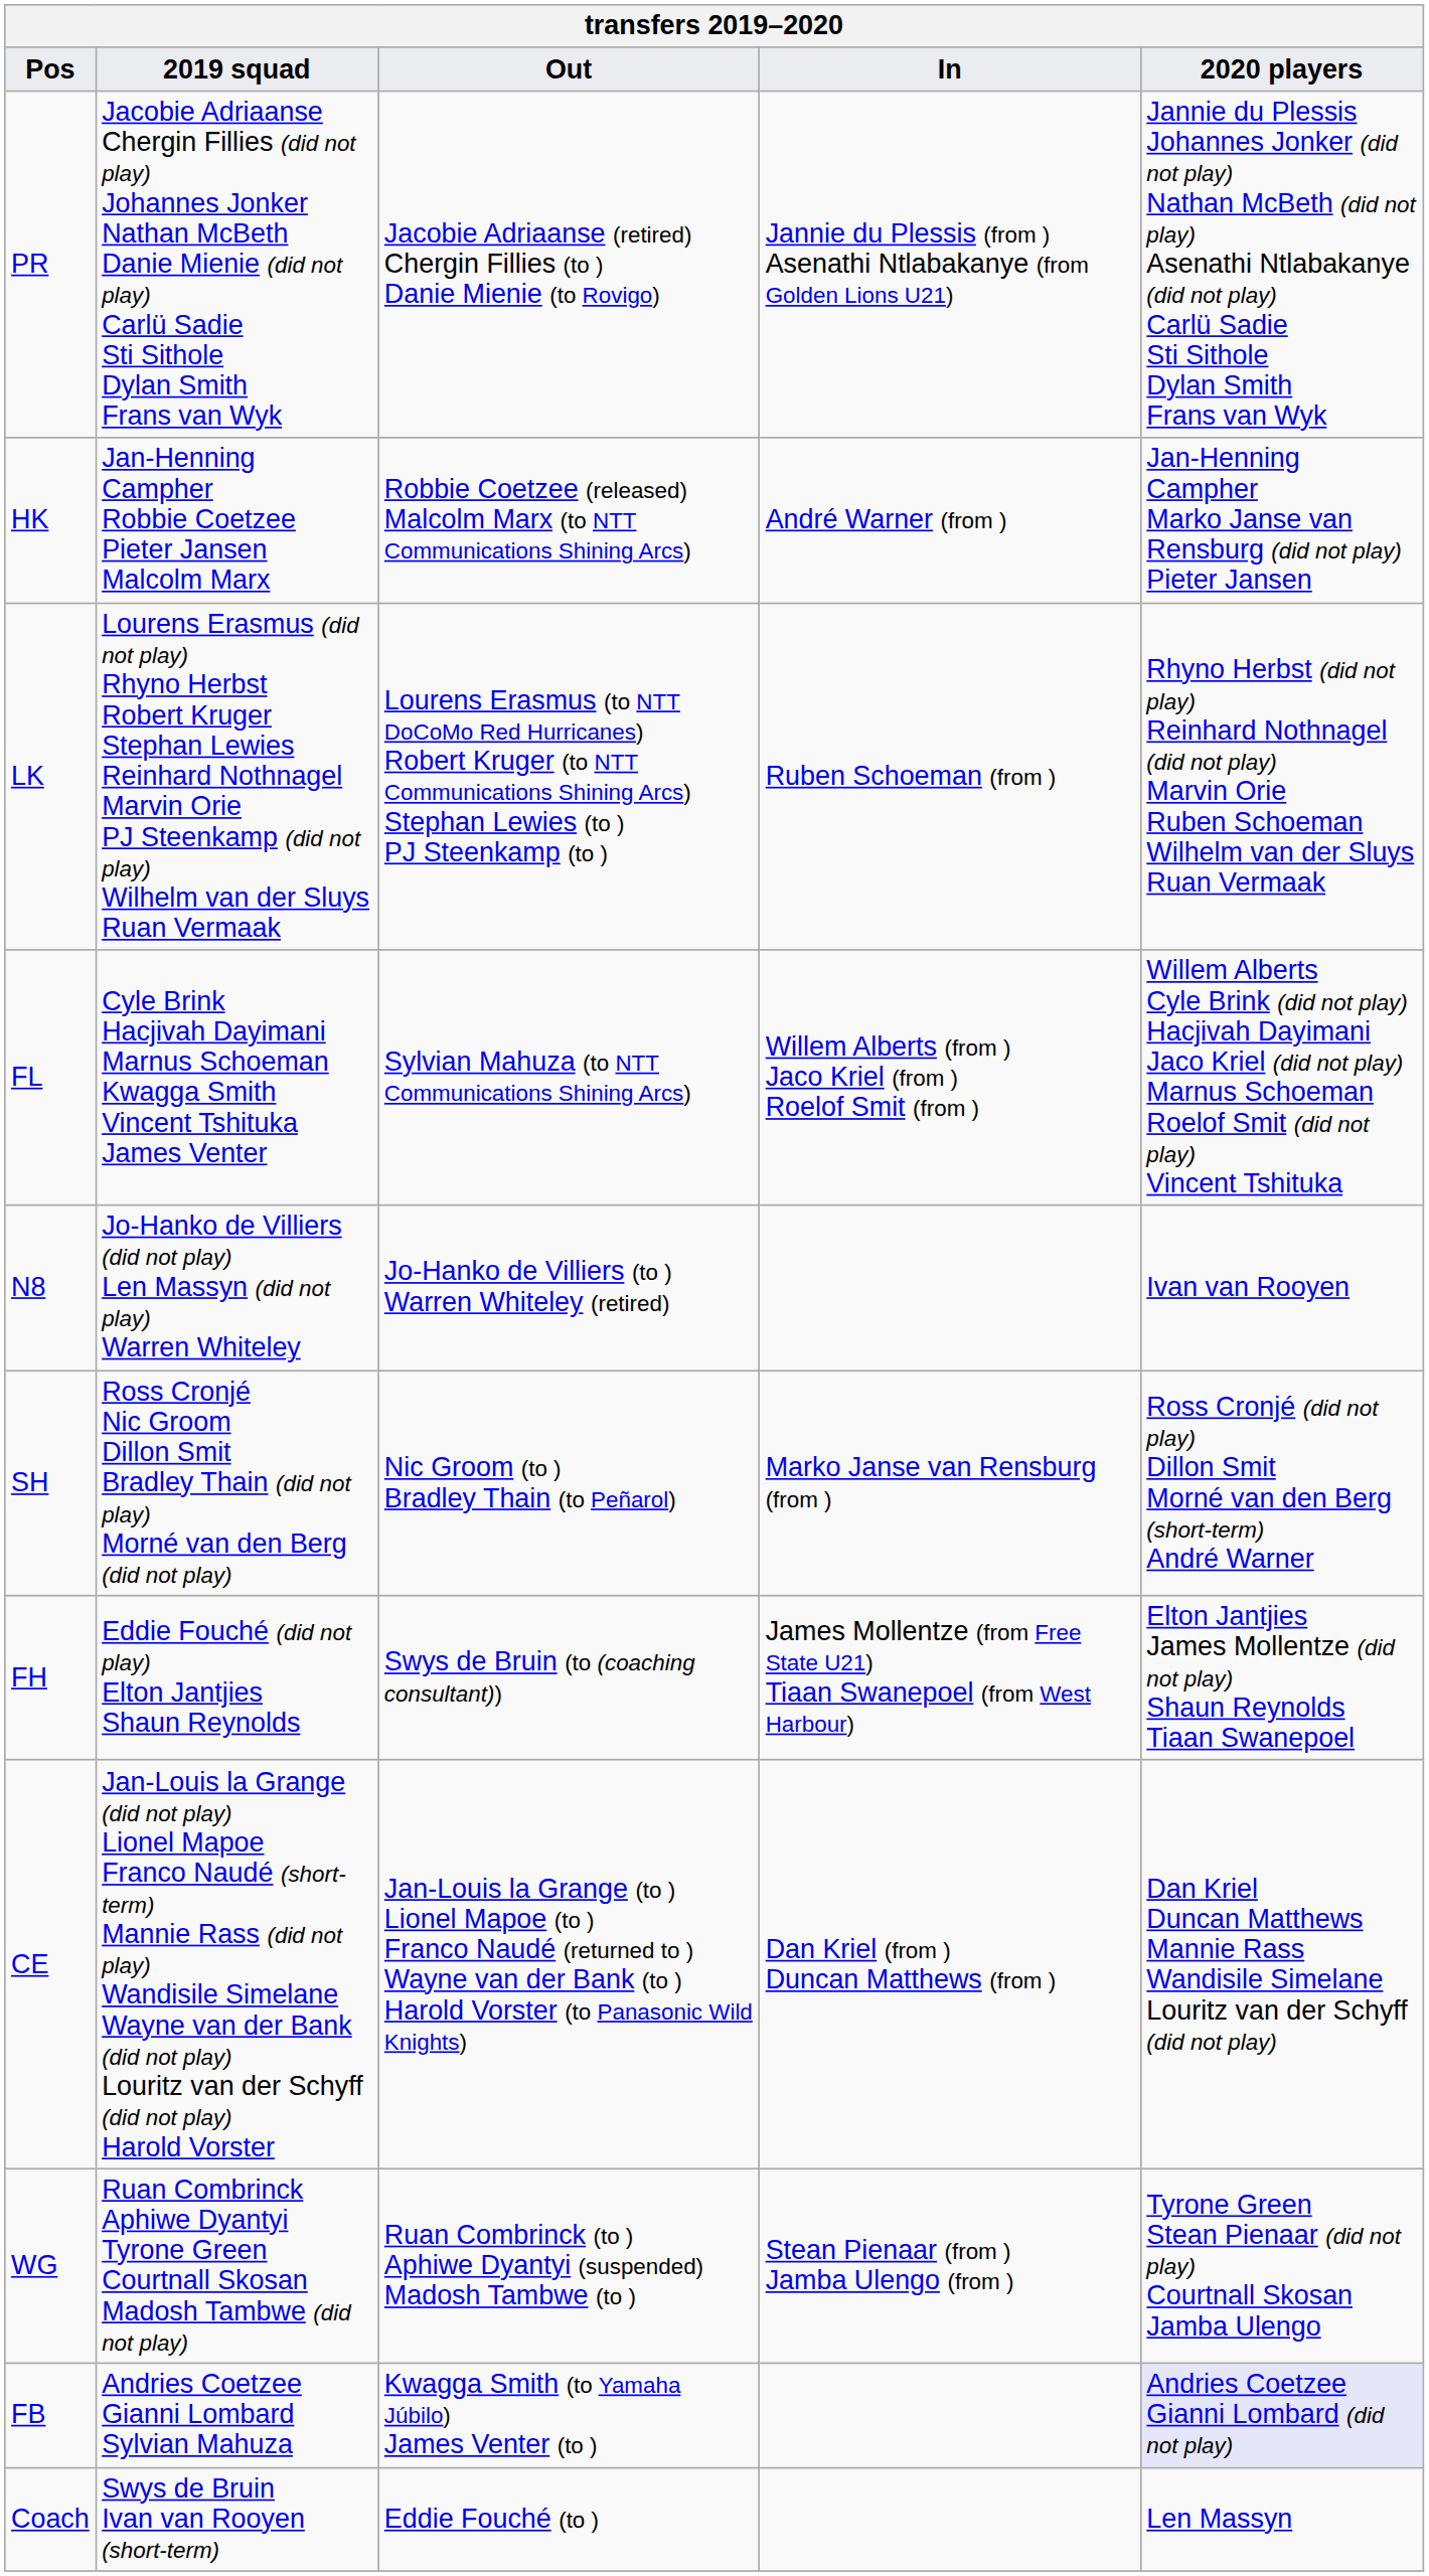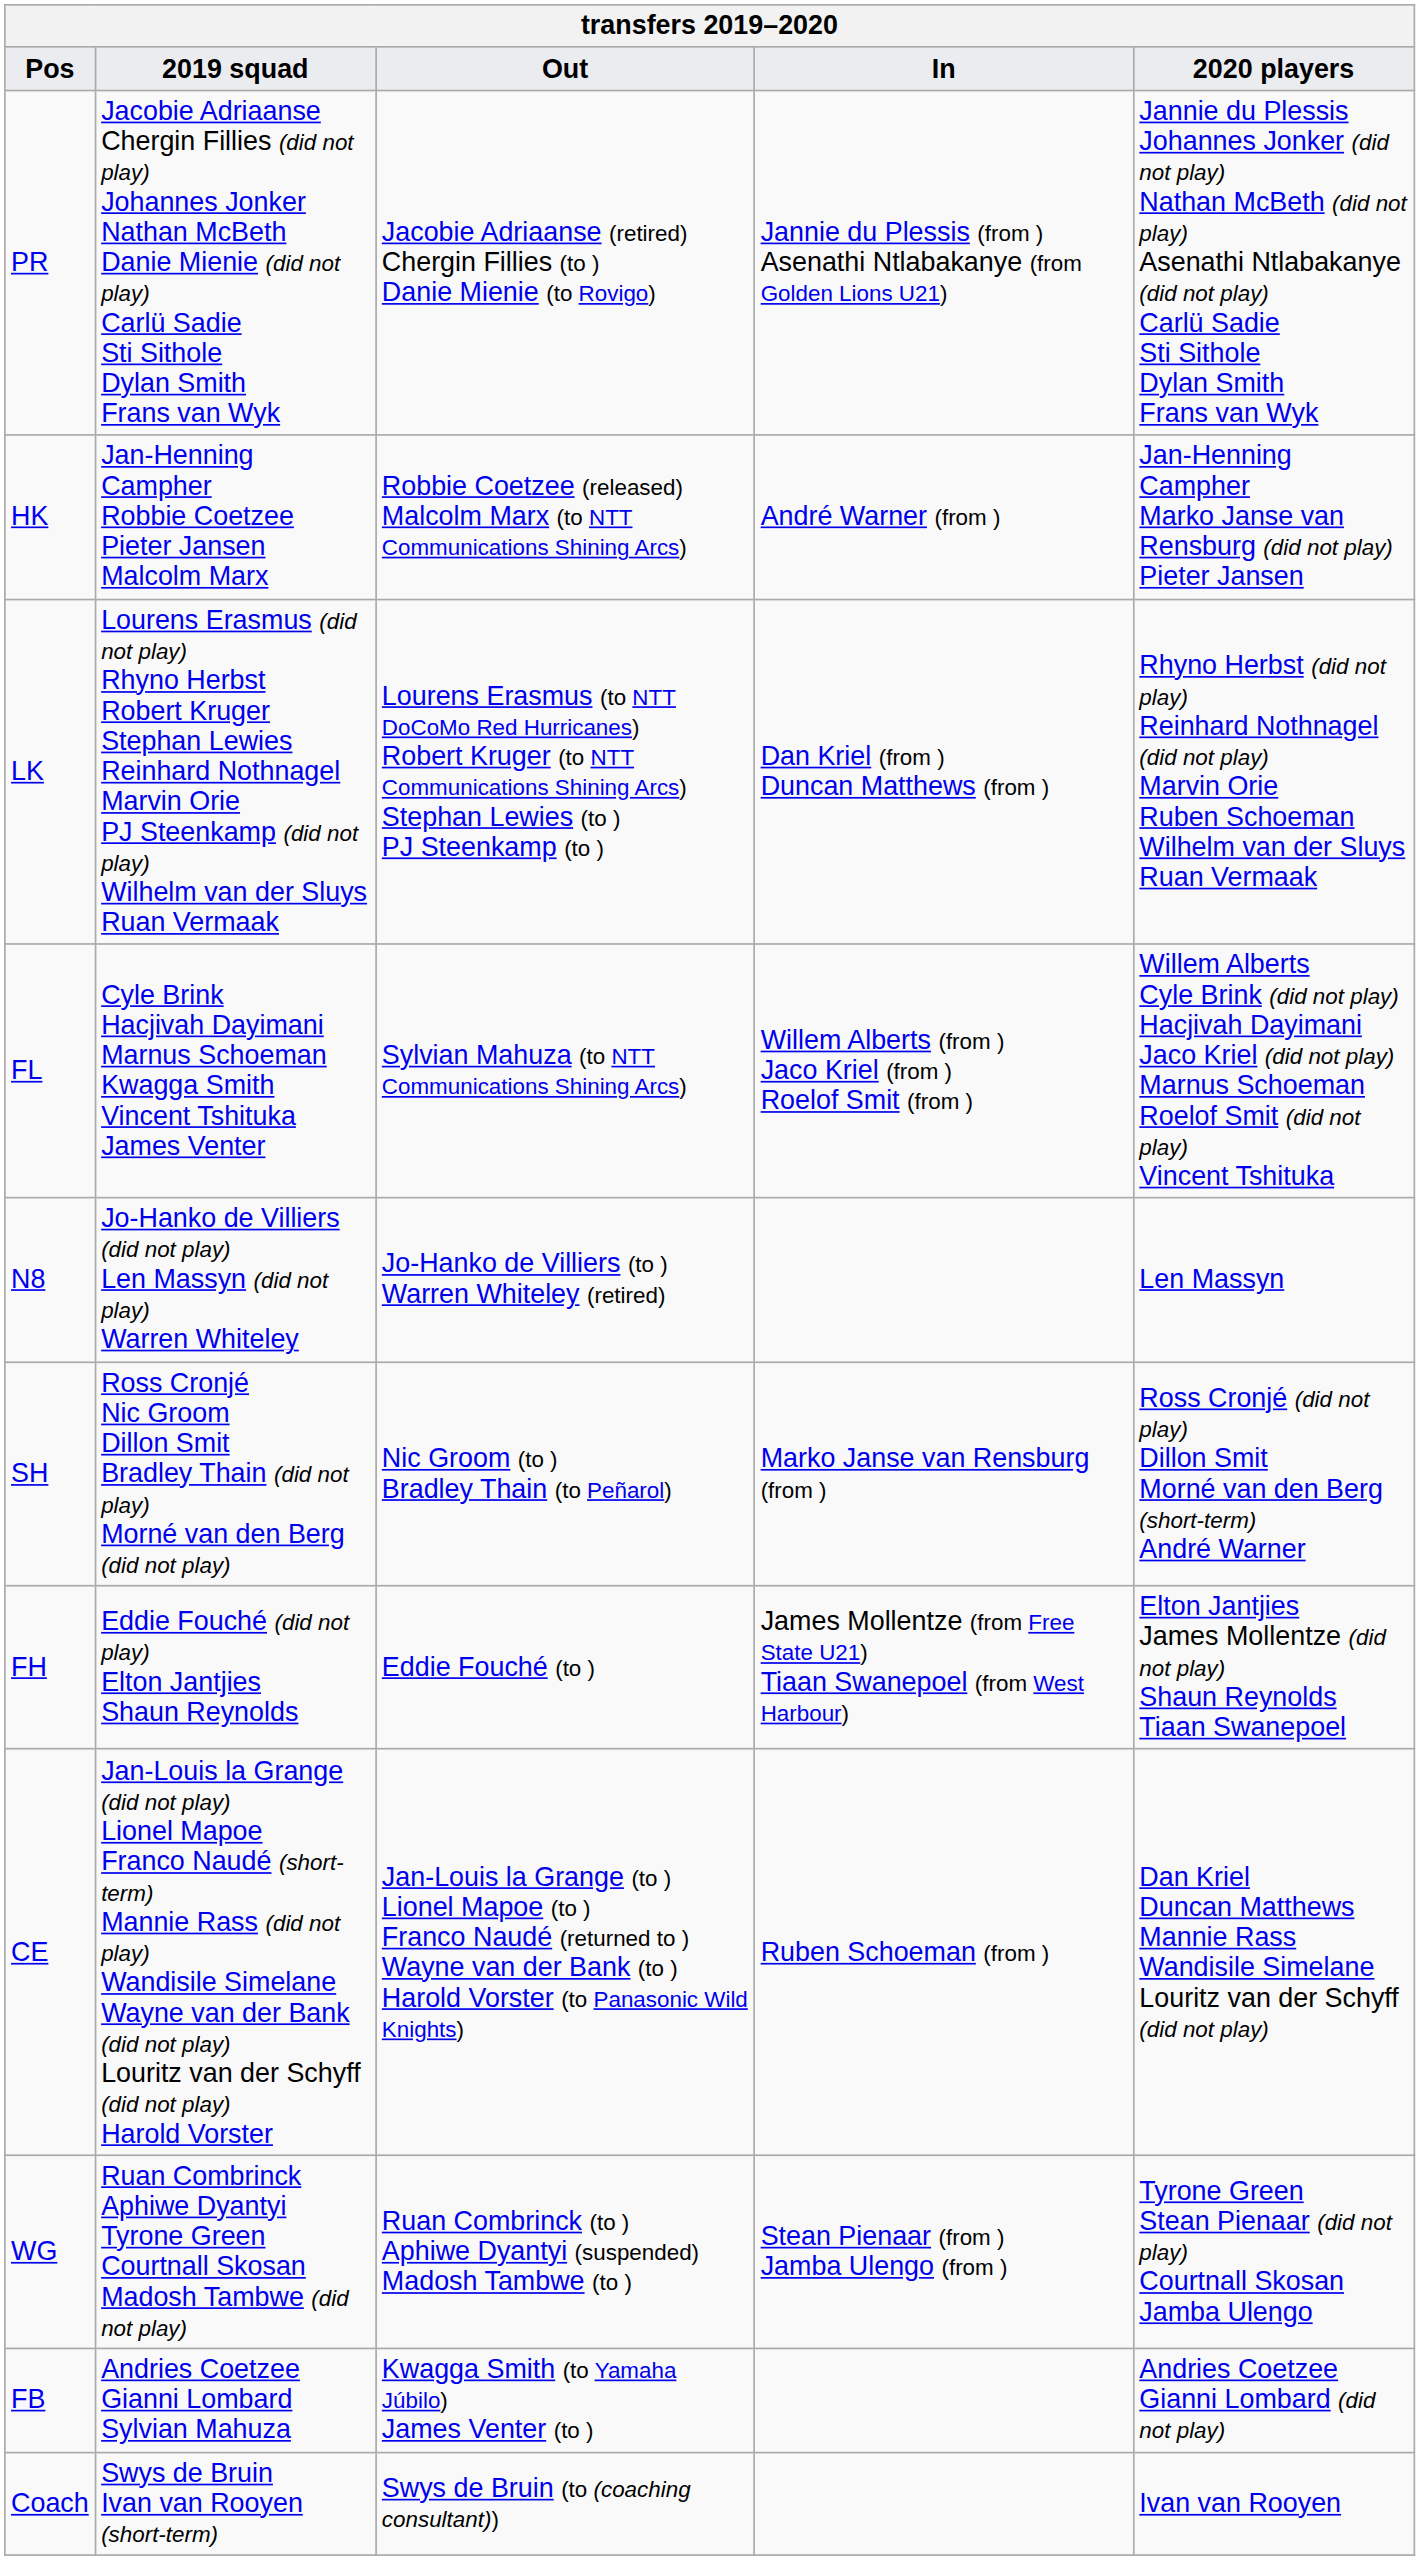LK | In: Ruben Schoeman (from ) -> Dan Kriel (from ) Duncan Matthews (from )
N8 | 2020 players: Ivan van Rooyen -> Len Massyn
FH | Out: Swys de Bruin (to (coaching consultant)) -> Eddie Fouché (to )
CE | In: Dan Kriel (from ) Duncan Matthews (from ) -> Ruben Schoeman (from )
FB | 2020 players: lavender background -> no background
Coach | Out: Eddie Fouché (to ) -> Swys de Bruin (to (coaching consultant))
Coach | 2020 players: Len Massyn -> Ivan van Rooyen
